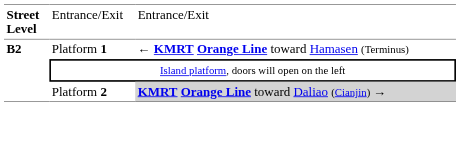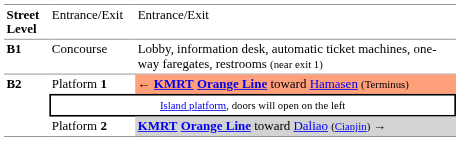+ row: B1 | Concourse | Lobby, information desk, automatic ticket machines, one-way faregates, restrooms (near exit 1)
Platform 1 | column 3: no background -> lightsalmon background
